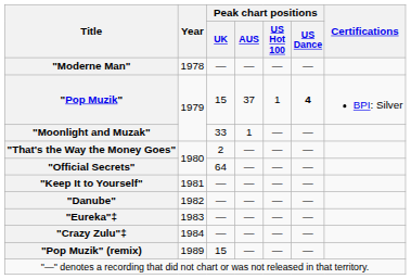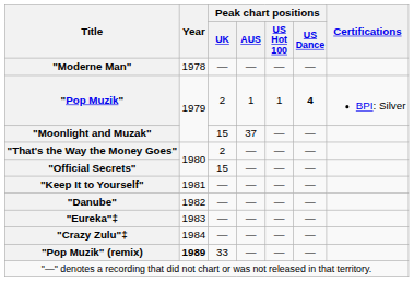"Pop Muzik" | Peak chart positions / UK: 15 -> 2
"Pop Muzik" | Peak chart positions / AUS: 37 -> 1
"Moonlight and Muzak" | Peak chart positions / UK: 33 -> 15
"Moonlight and Muzak" | Peak chart positions / AUS: 1 -> 37
"Official Secrets" | Peak chart positions / UK: 64 -> 15
"Pop Muzik" (remix) | Year: normal -> bold
"Pop Muzik" (remix) | Peak chart positions / UK: 15 -> 33
